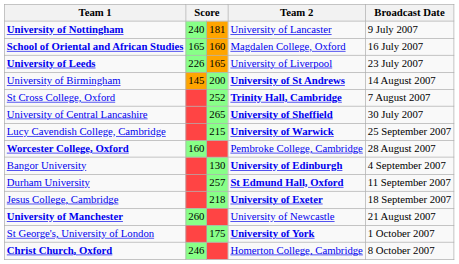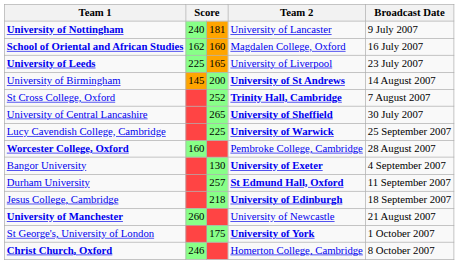School of Oriental and African Studies | column 2: 165 -> 162
University of Leeds | column 2: 226 -> 225
Lucy Cavendish College, Cambridge | column 3: 215 -> 225
Bangor University | Team 2: University of Edinburgh -> University of Exeter
Jesus College, Cambridge | Team 2: University of Exeter -> University of Edinburgh
